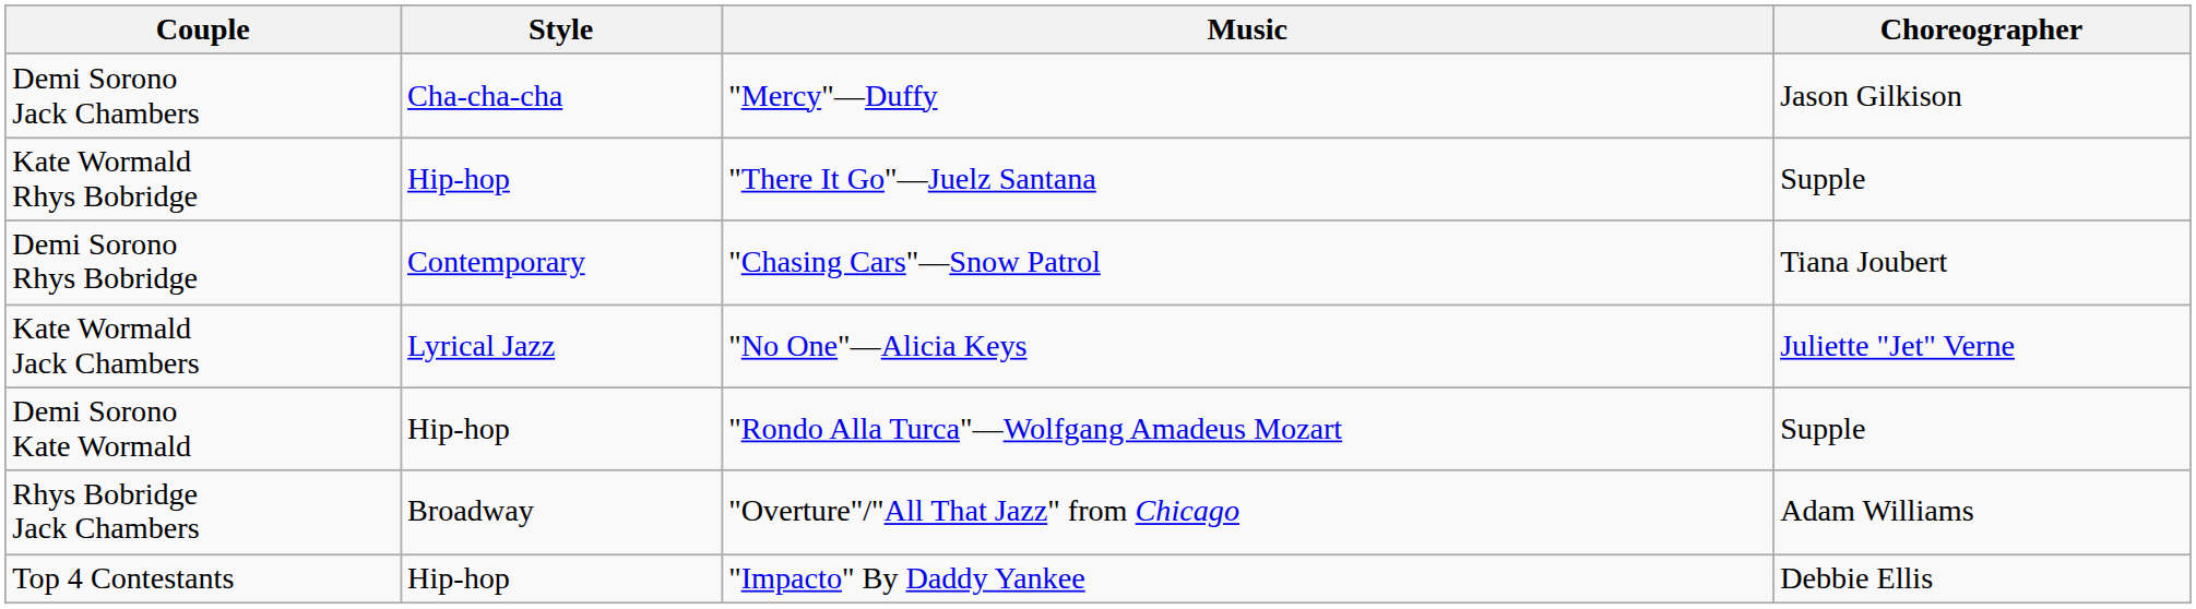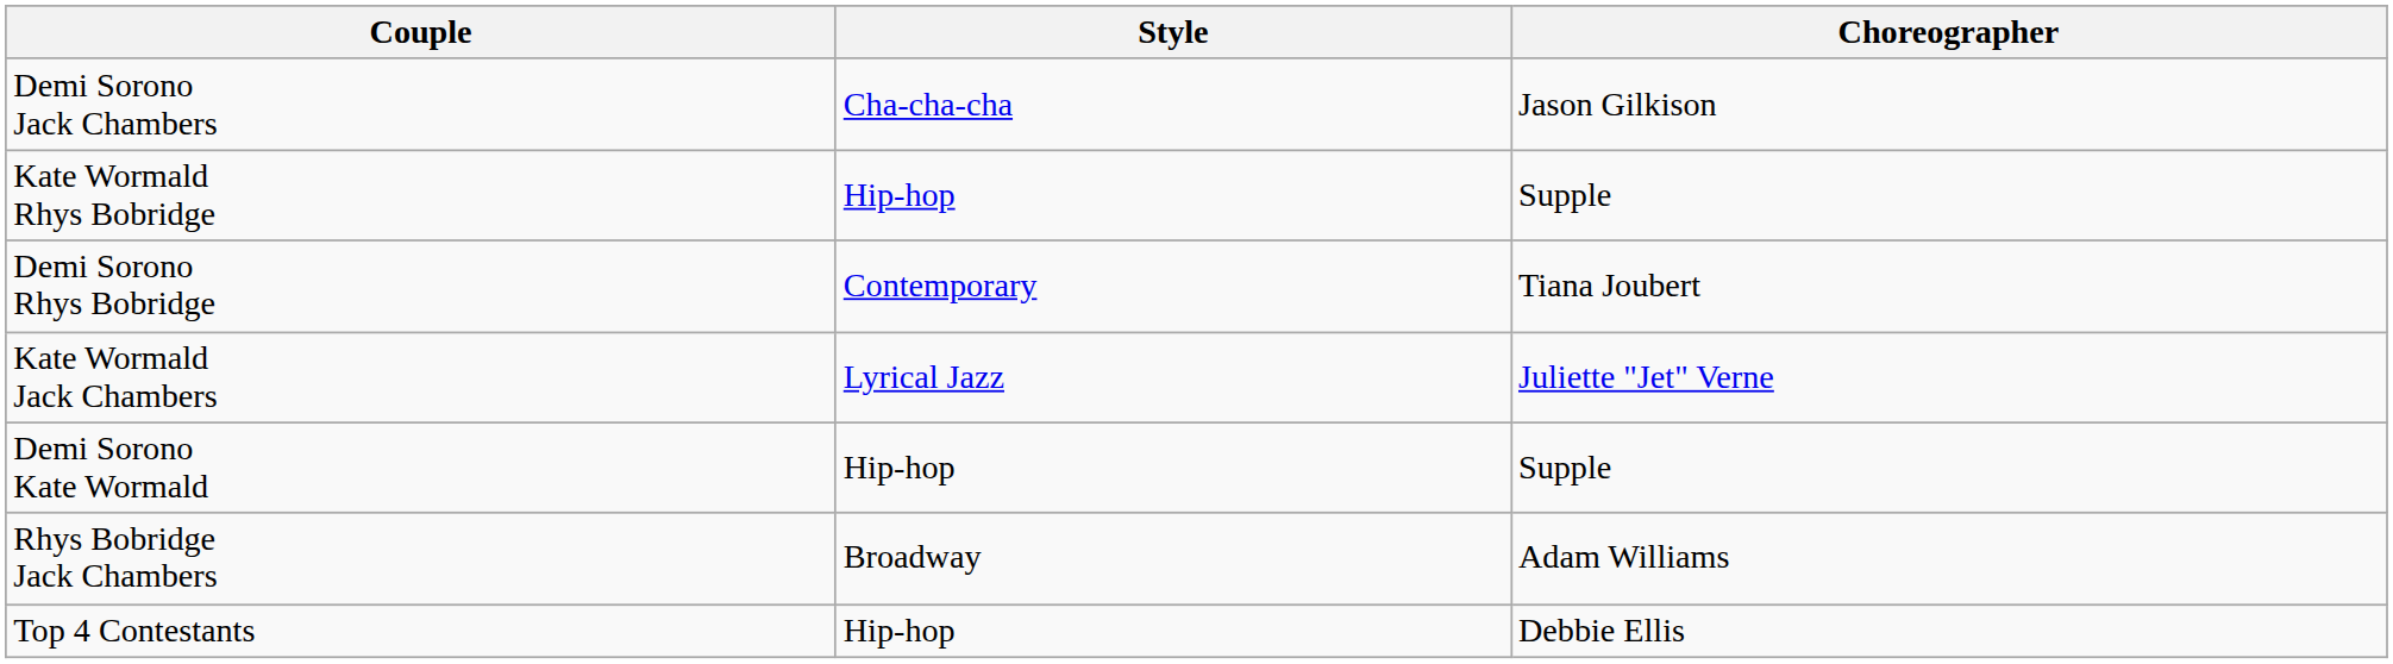- column: Music | "Mercy"—Duffy | "There It Go"—Juelz Santana | "Chasing Cars"—Snow Patrol | "No One"—Alicia Keys | "Rondo Alla Turca"—Wolfgang Amadeus Mozart | "Overture"/"All That Jazz" from Chicago | "Impacto" By Daddy Yankee
